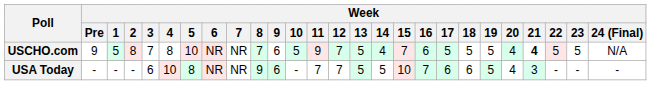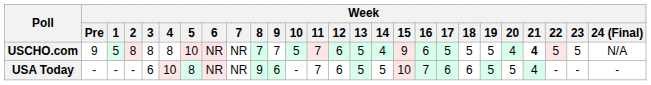USCHO.com | Week / 3: 7 -> 8
USCHO.com | Week / 9: 6 -> 7
USCHO.com | Week / 11: 9 -> 7
USCHO.com | Week / 12: 7 -> 6
USCHO.com | Week / 15: 7 -> 9
USA Today | Week / 12: 7 -> 6
USA Today | Week / 20: 4 -> 5
USA Today | Week / 21: 3 -> 4
